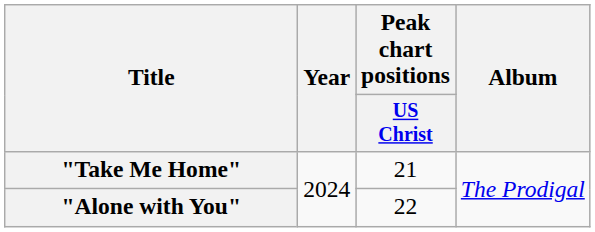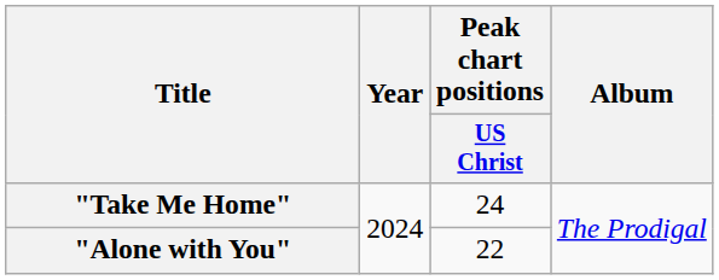"Take Me Home" | Peak chart positions / US Christ: 21 -> 24
